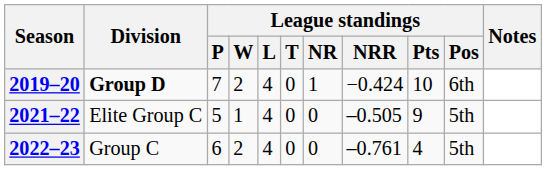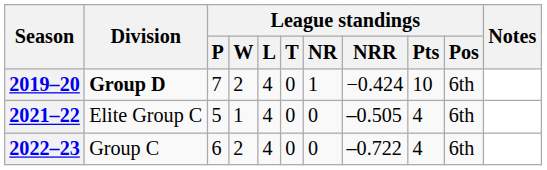2021–22 | League standings / Pts: 9 -> 4
2021–22 | League standings / Pos: 5th -> 6th
2022–23 | League standings / NRR: –0.761 -> –0.722
2022–23 | League standings / Pos: 5th -> 6th
